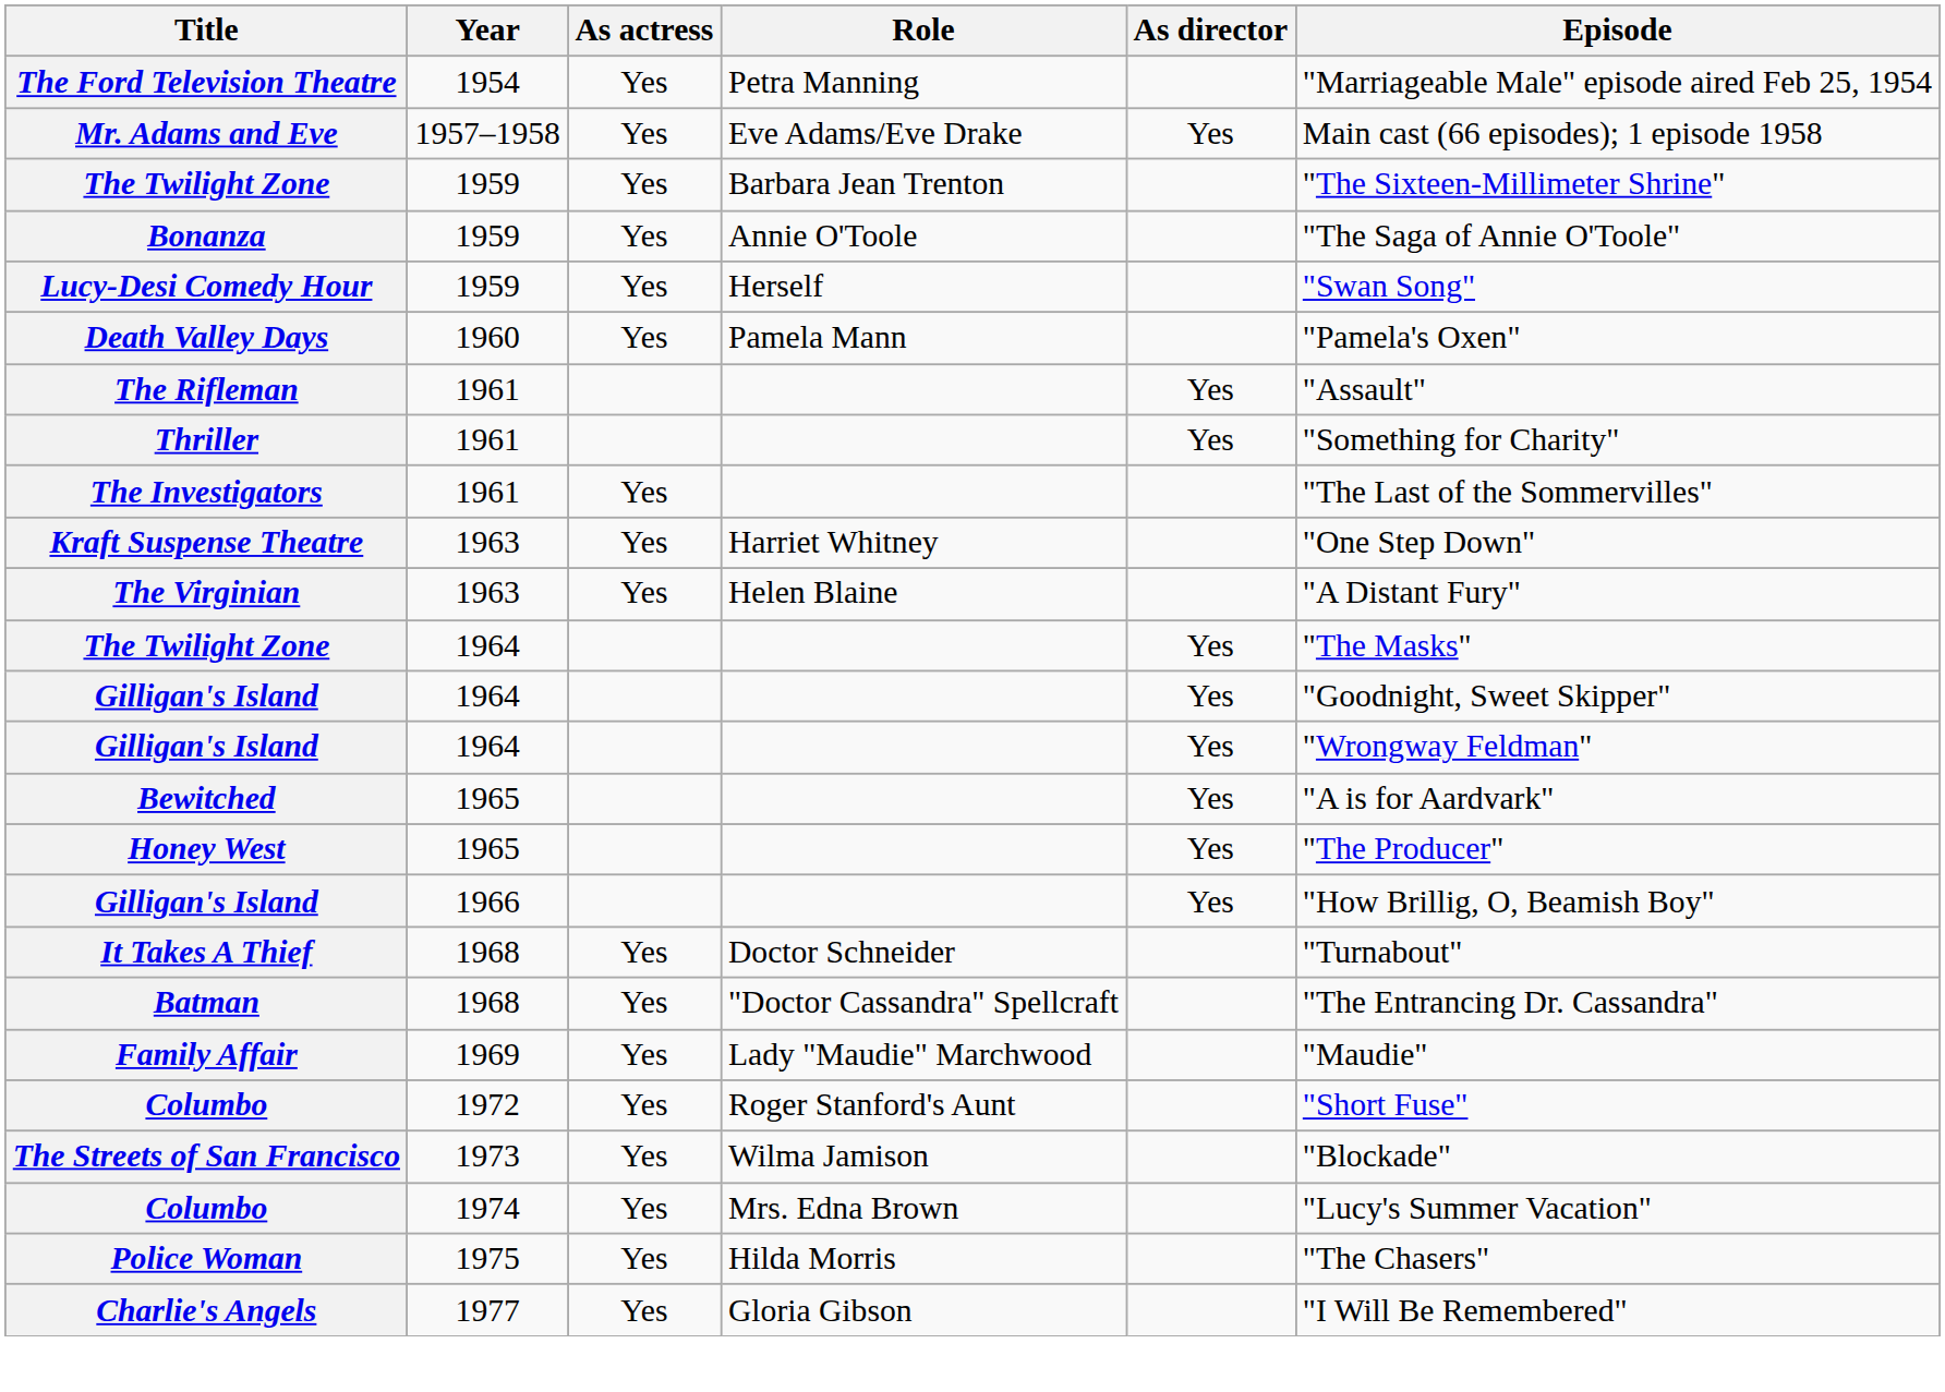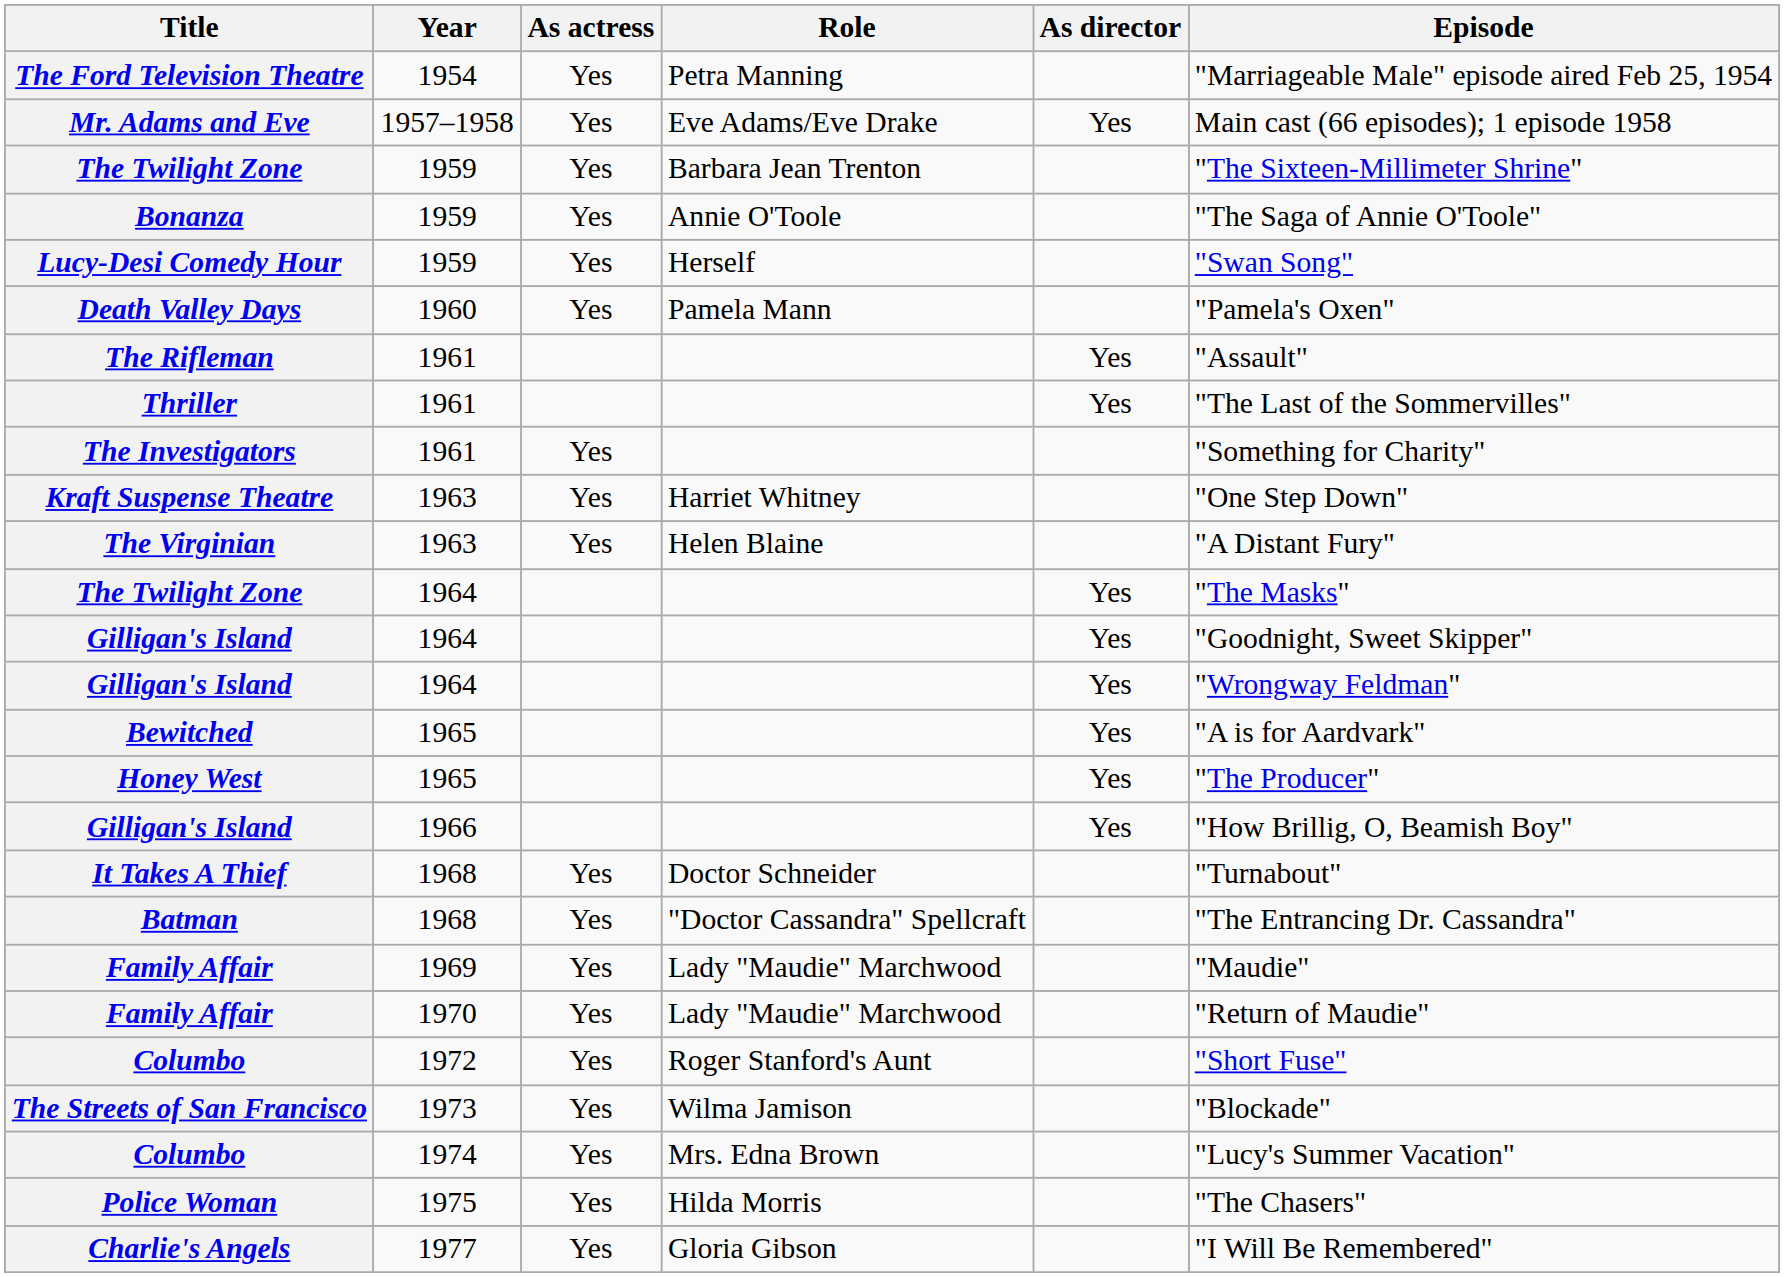Thriller | Episode: "Something for Charity" -> "The Last of the Sommervilles"
The Investigators | Episode: "The Last of the Sommervilles" -> "Something for Charity"
+ row: Family Affair | 1970 | Yes | Lady "Maudie" Marchwood | "Return of Maudie"
